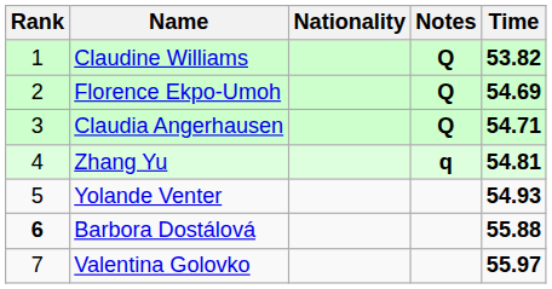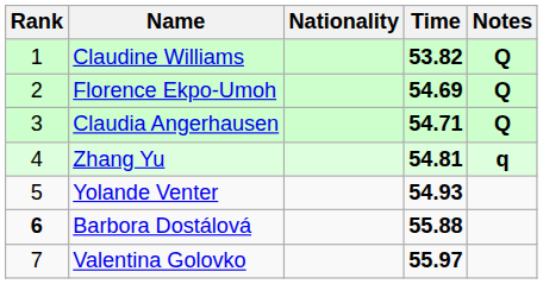columns swapped: Time <-> Notes
